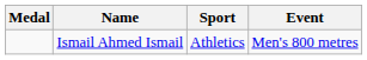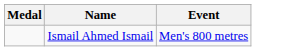- column: Sport | Athletics
